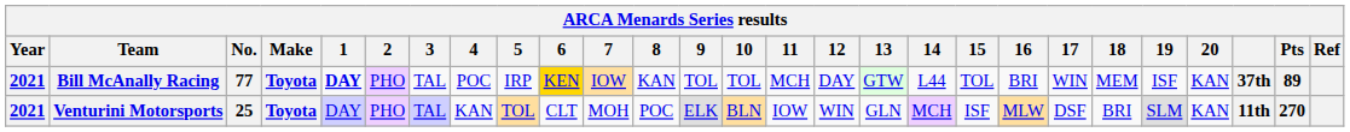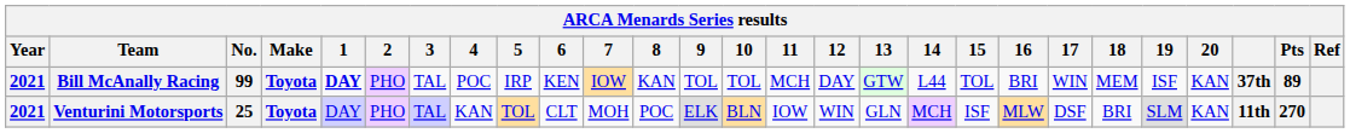Bill McAnally Racing | No.: 77 -> 99
Bill McAnally Racing | 6: gold background -> no background
